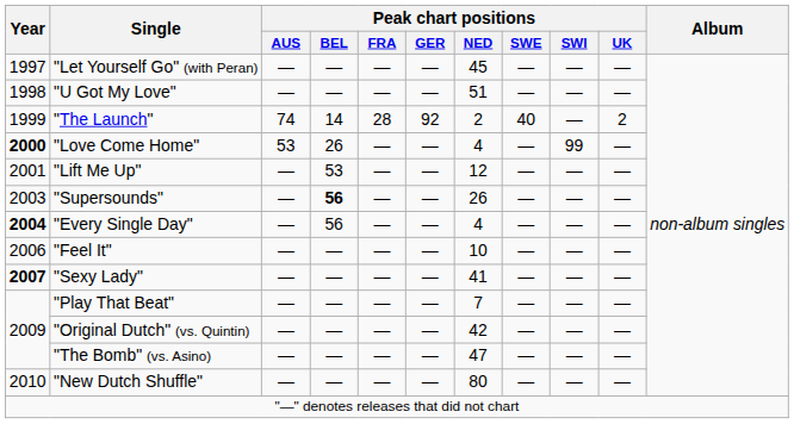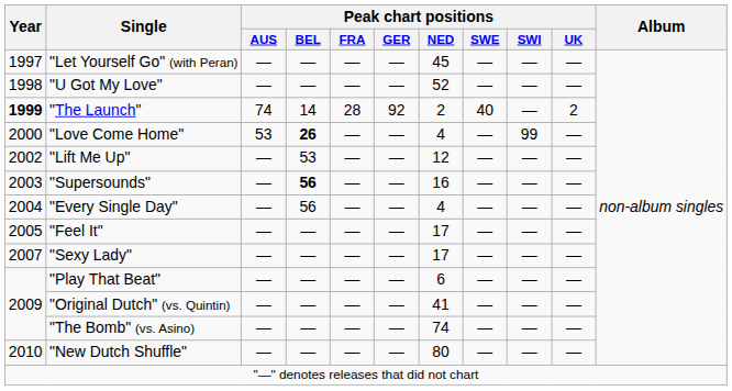"U Got My Love" | Peak chart positions / NED: 51 -> 52
"The Launch" | Year: normal -> bold
"Love Come Home" | Year: bold -> normal
"Love Come Home" | Peak chart positions / BEL: normal -> bold
"Lift Me Up" | Year: 2001 -> 2002
"Supersounds" | Peak chart positions / NED: 26 -> 16
"Every Single Day" | Year: bold -> normal
"Feel It" | Year: 2006 -> 2005
"Feel It" | Peak chart positions / NED: 10 -> 17
"Sexy Lady" | Year: bold -> normal
"Sexy Lady" | Peak chart positions / NED: 41 -> 17
"Play That Beat" | Peak chart positions / NED: 7 -> 6
"Original Dutch" (vs. Quintin) | Peak chart positions / NED: 42 -> 41
"The Bomb" (vs. Asino) | Peak chart positions / NED: 47 -> 74
